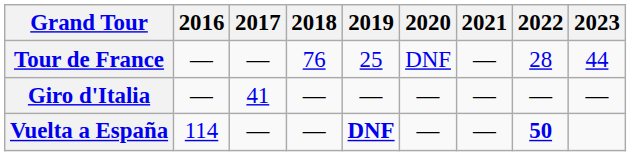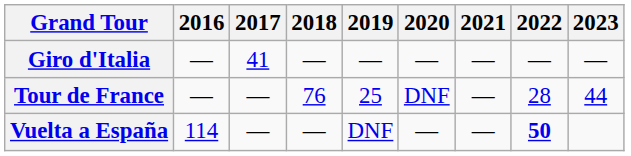rows swapped: Giro d'Italia <-> Tour de France
Vuelta a España | 2019: bold -> normal
